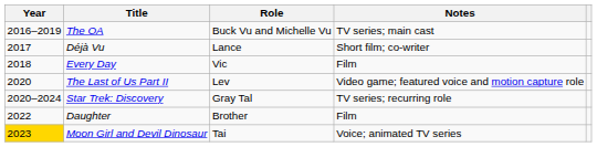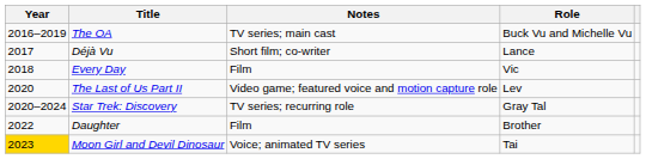columns swapped: Role <-> Notes
